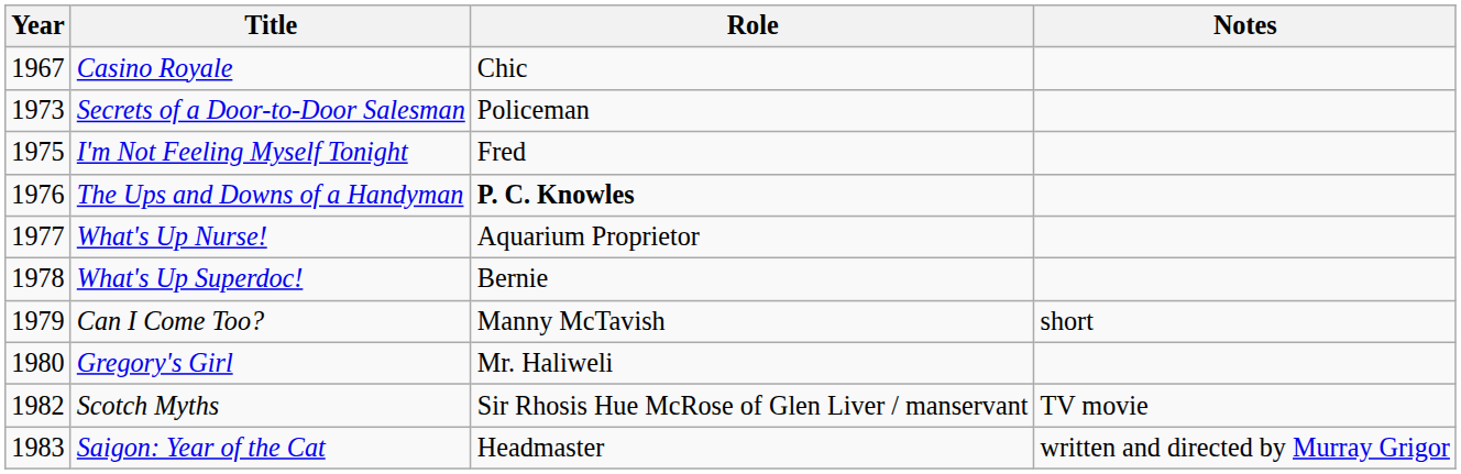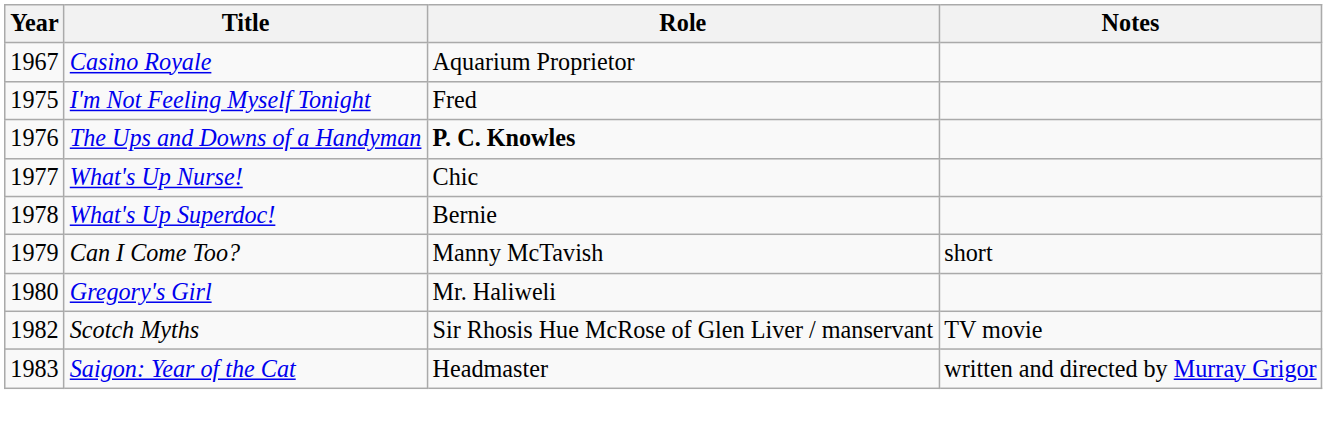Casino Royale | Role: Chic -> Aquarium Proprietor
- row: 1973 | Secrets of a Door-to-Door Salesman | Policeman
What's Up Nurse! | Role: Aquarium Proprietor -> Chic
